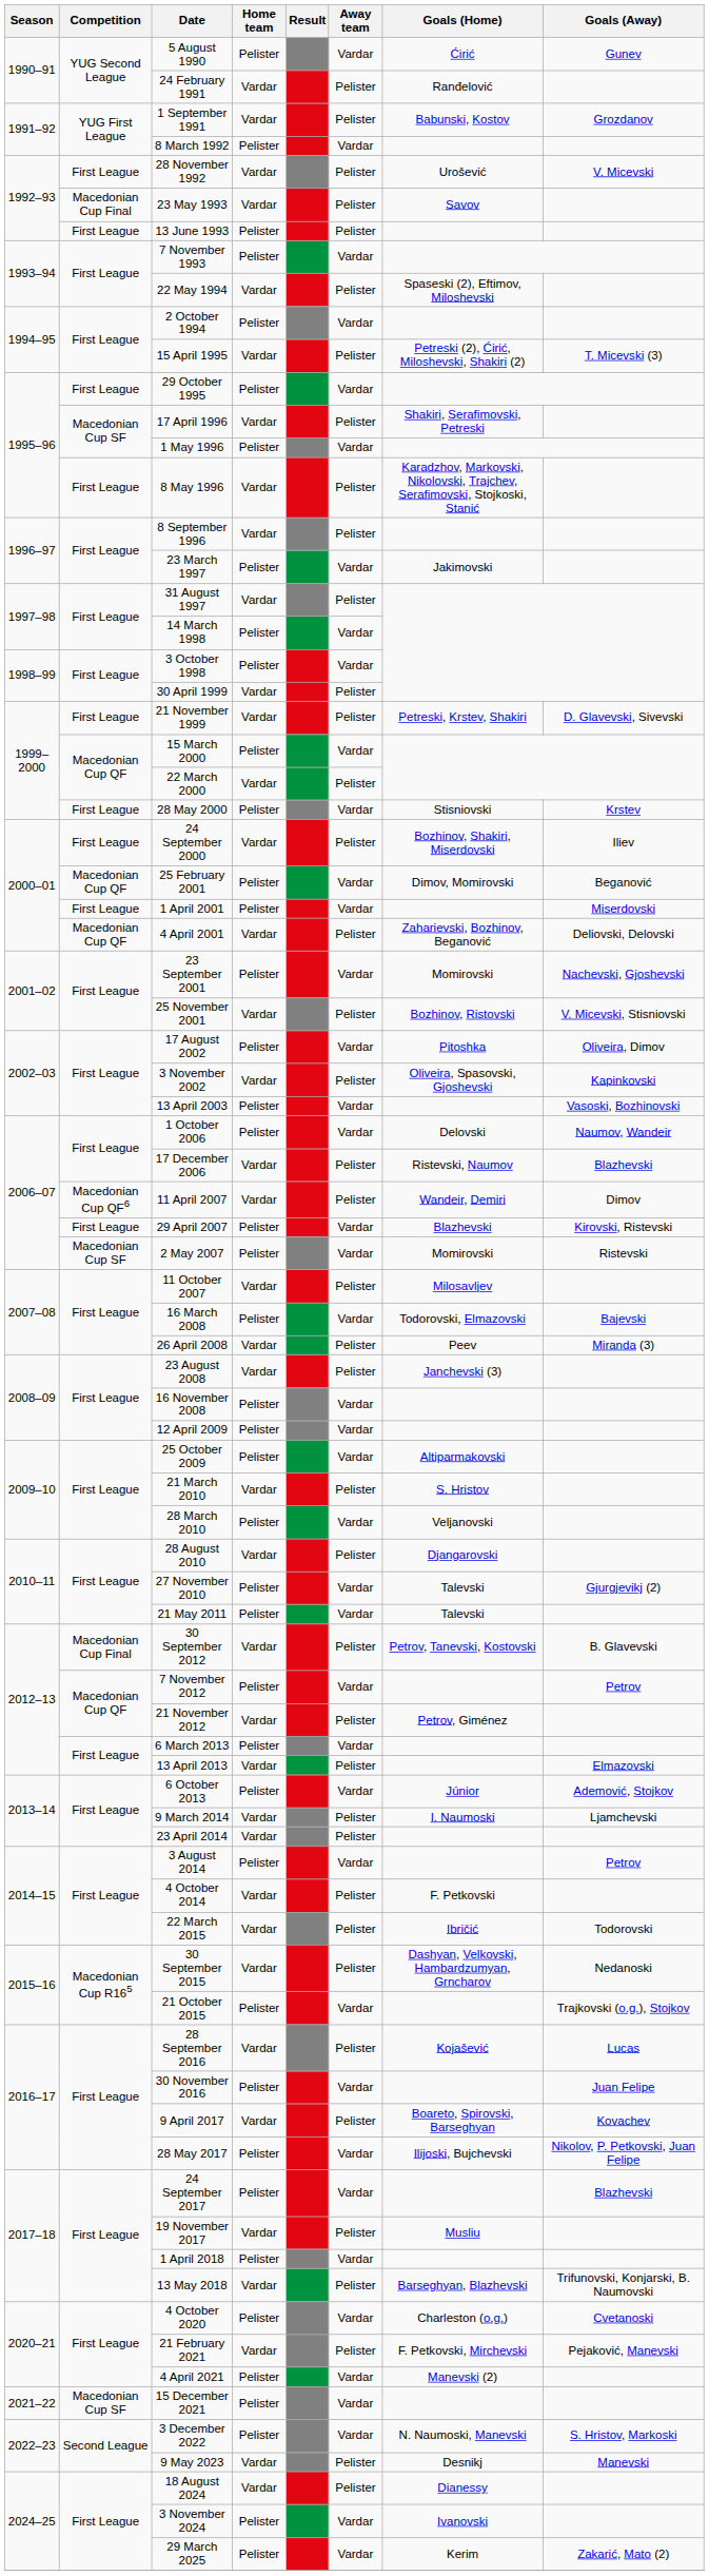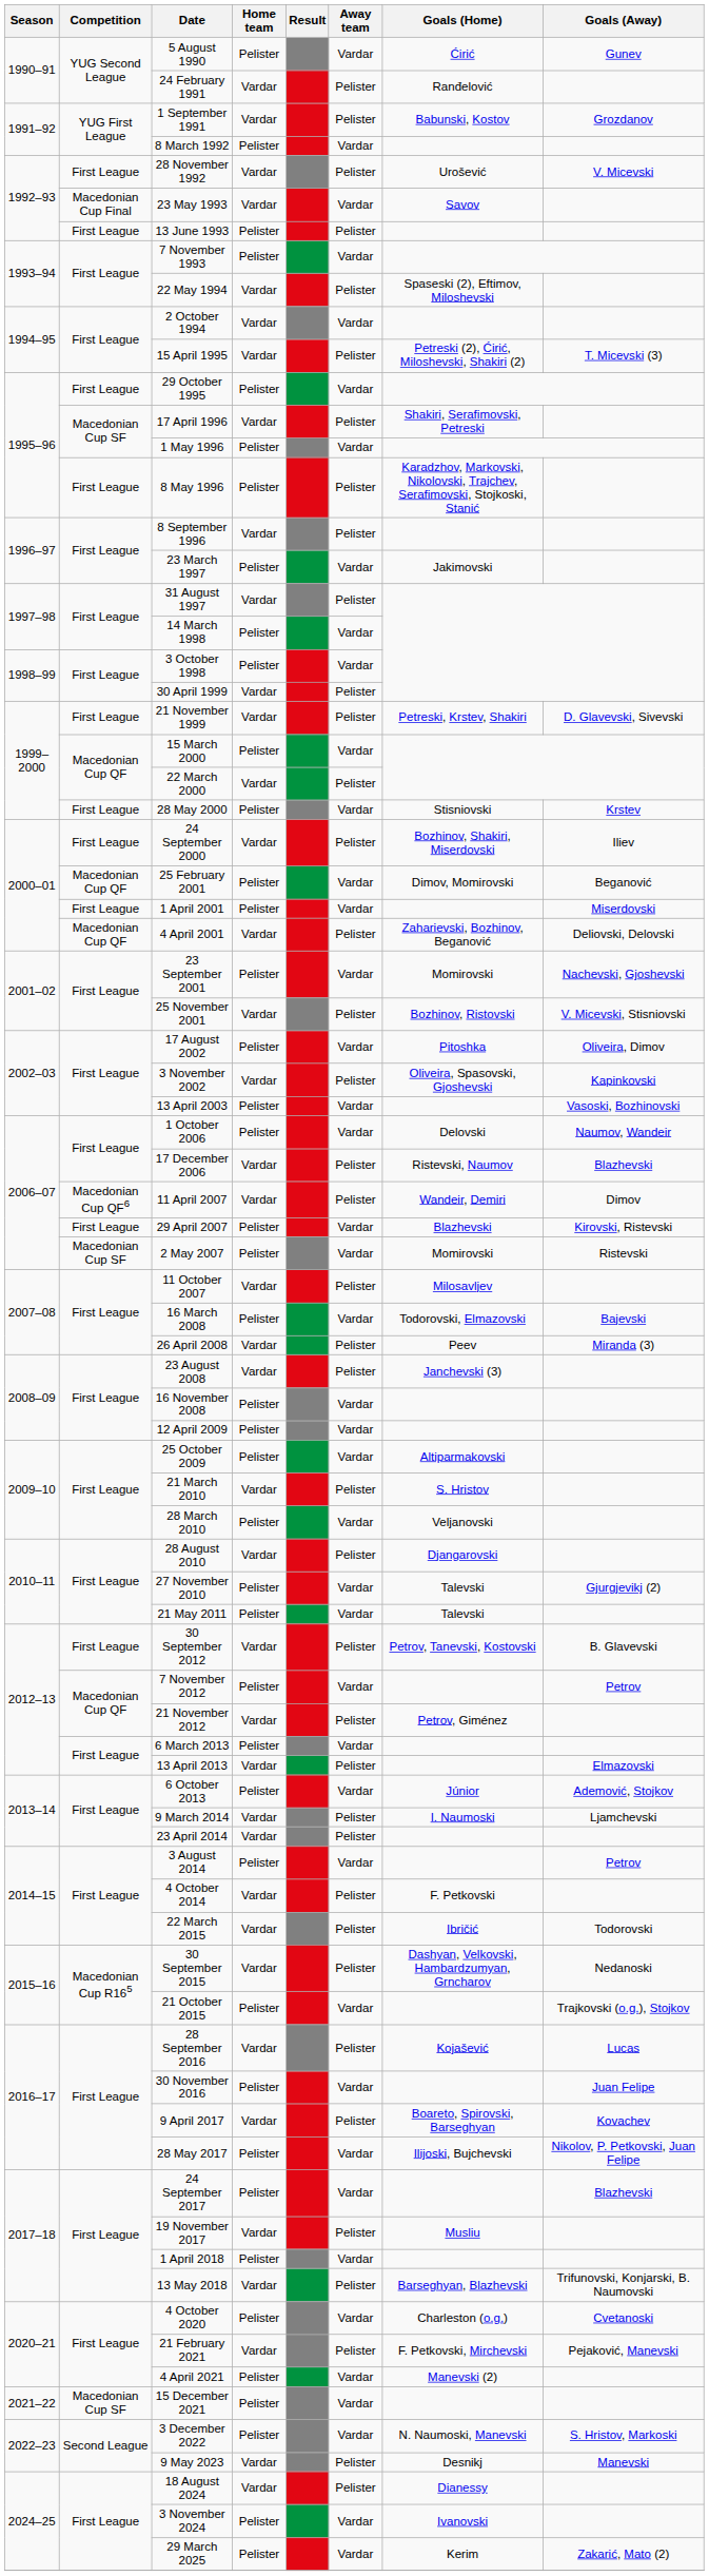23 May 1993 | Away team: Pelister -> Vardar
2 October 1994 | Home team: Pelister -> Vardar
8 May 1996 | Home team: Vardar -> Pelister
30 September 2012 | Competition: Macedonian Cup Final -> First League
